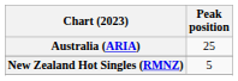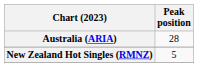Australia (ARIA) | Peak position: 25 -> 28
